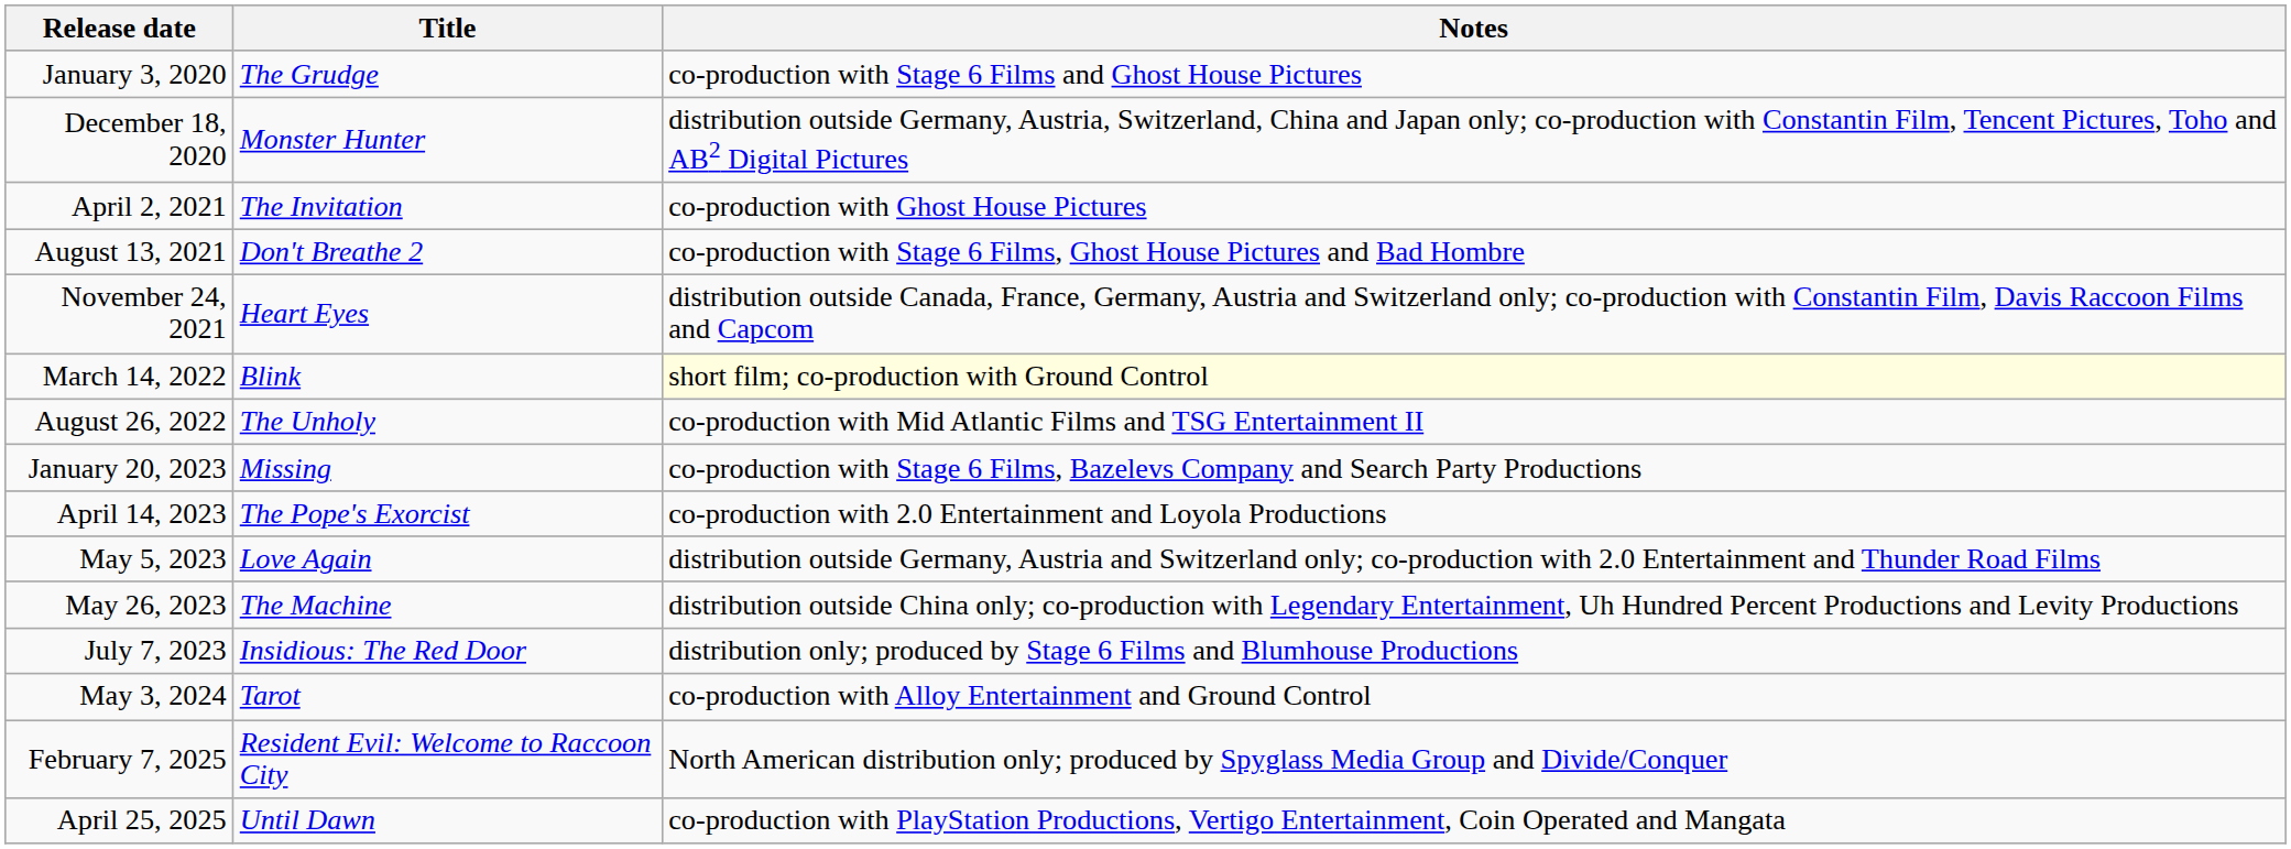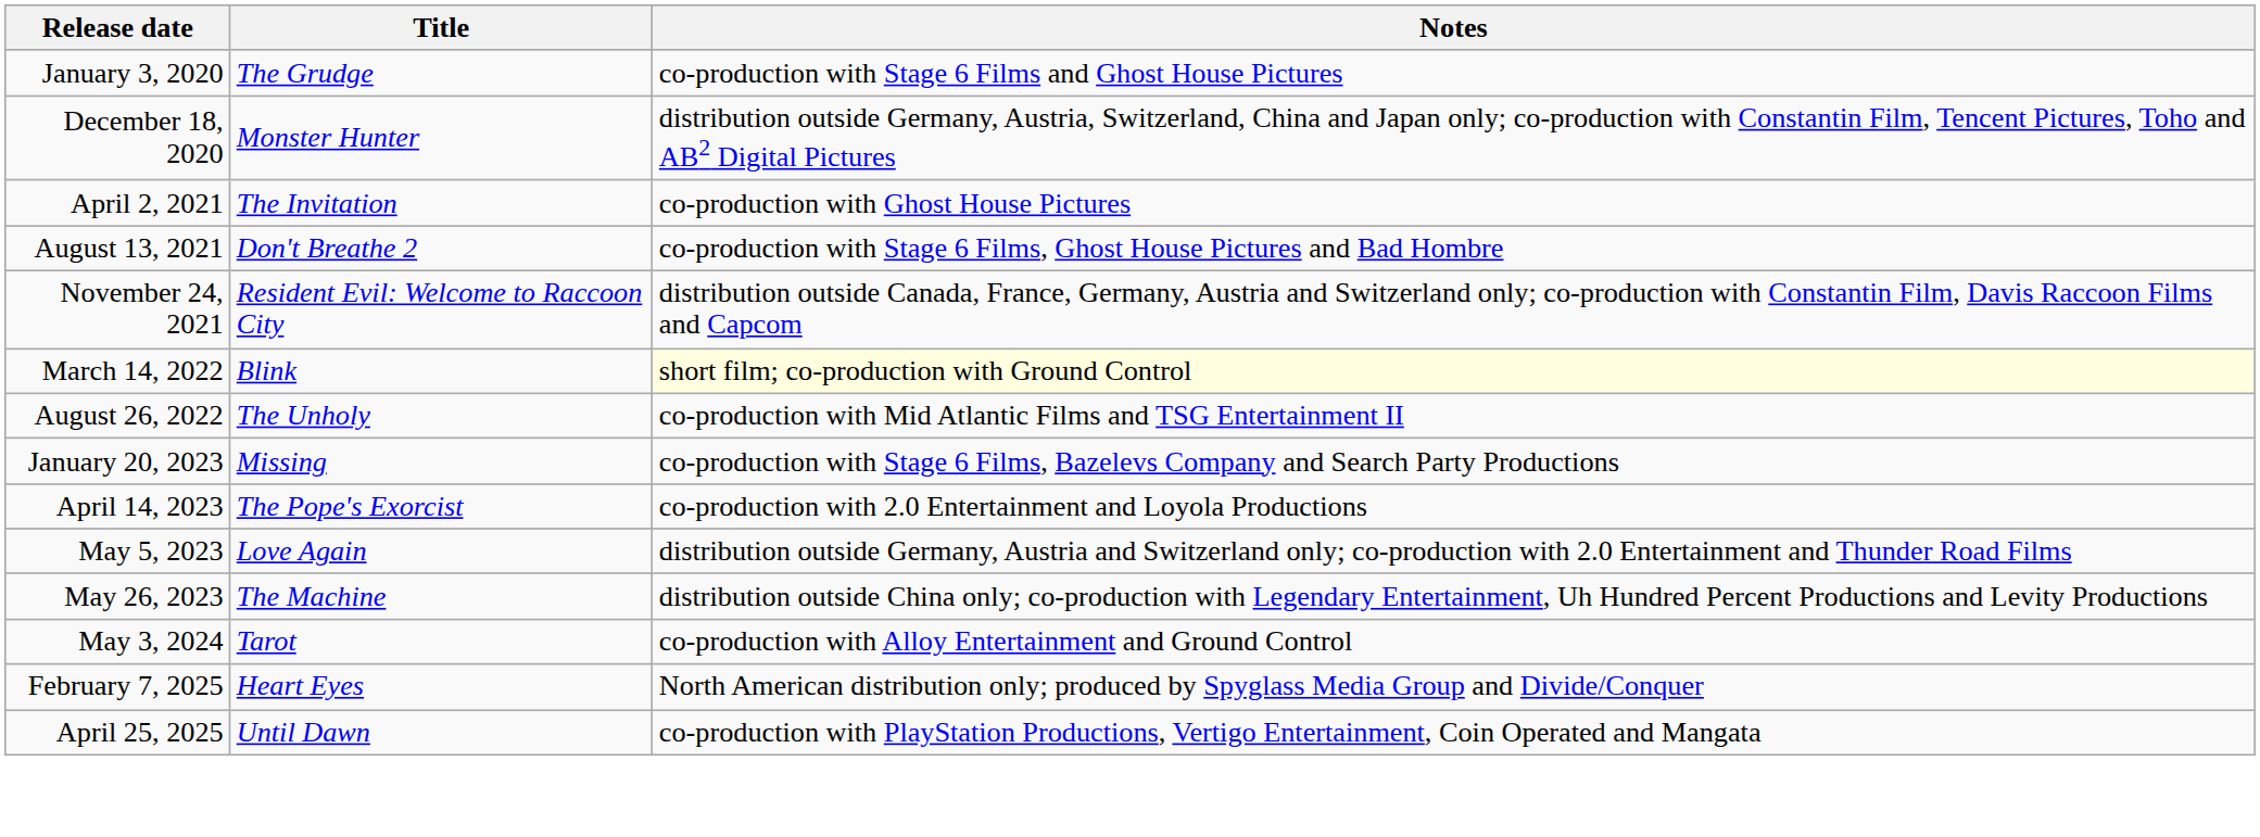November 24, 2021 | Title: Heart Eyes -> Resident Evil: Welcome to Raccoon City
- row: July 7, 2023 | Insidious: The Red Door | distribution only; produced by Stage 6 Films and Blumhouse Productions
February 7, 2025 | Title: Resident Evil: Welcome to Raccoon City -> Heart Eyes
